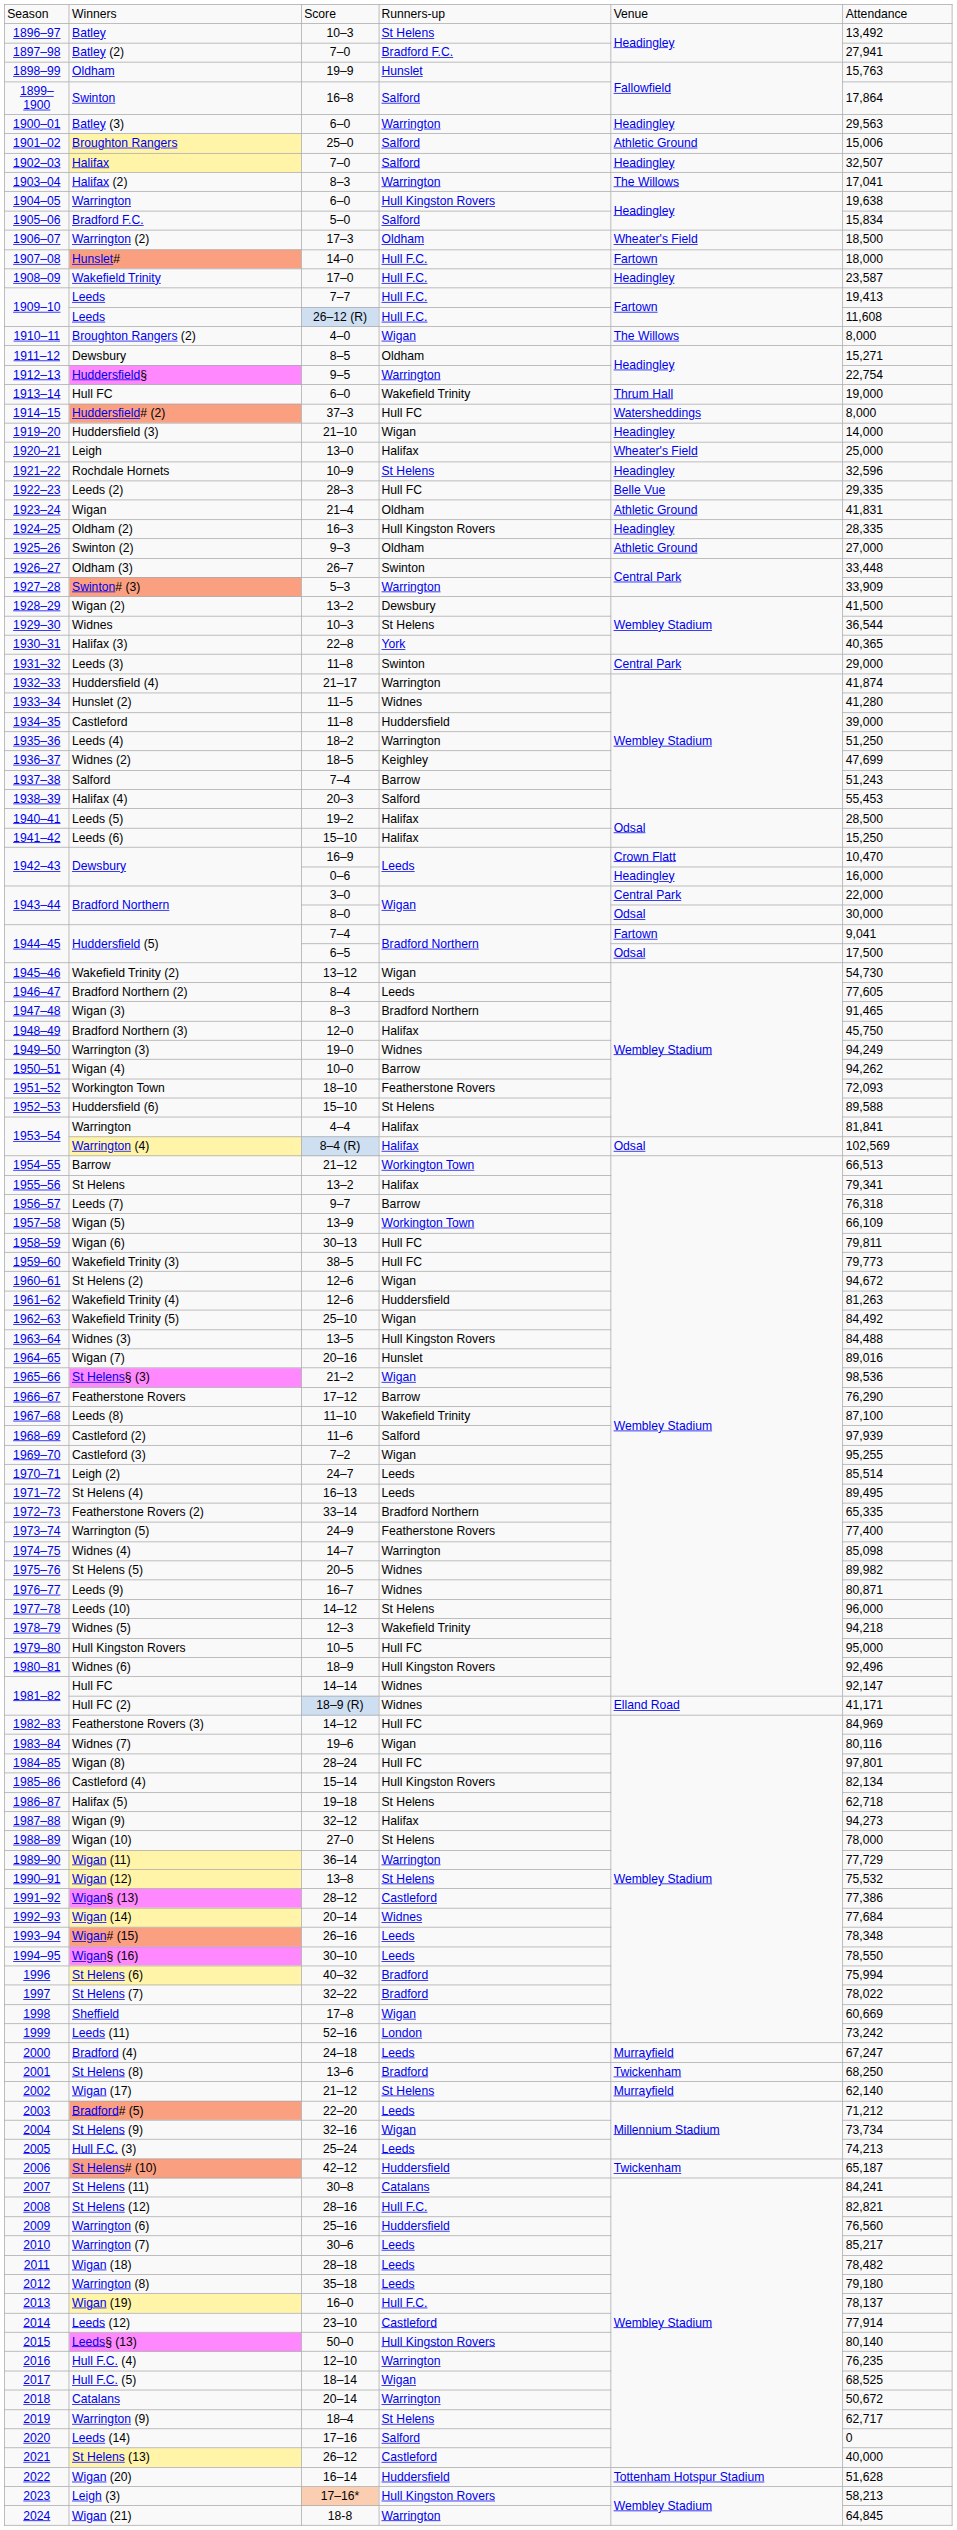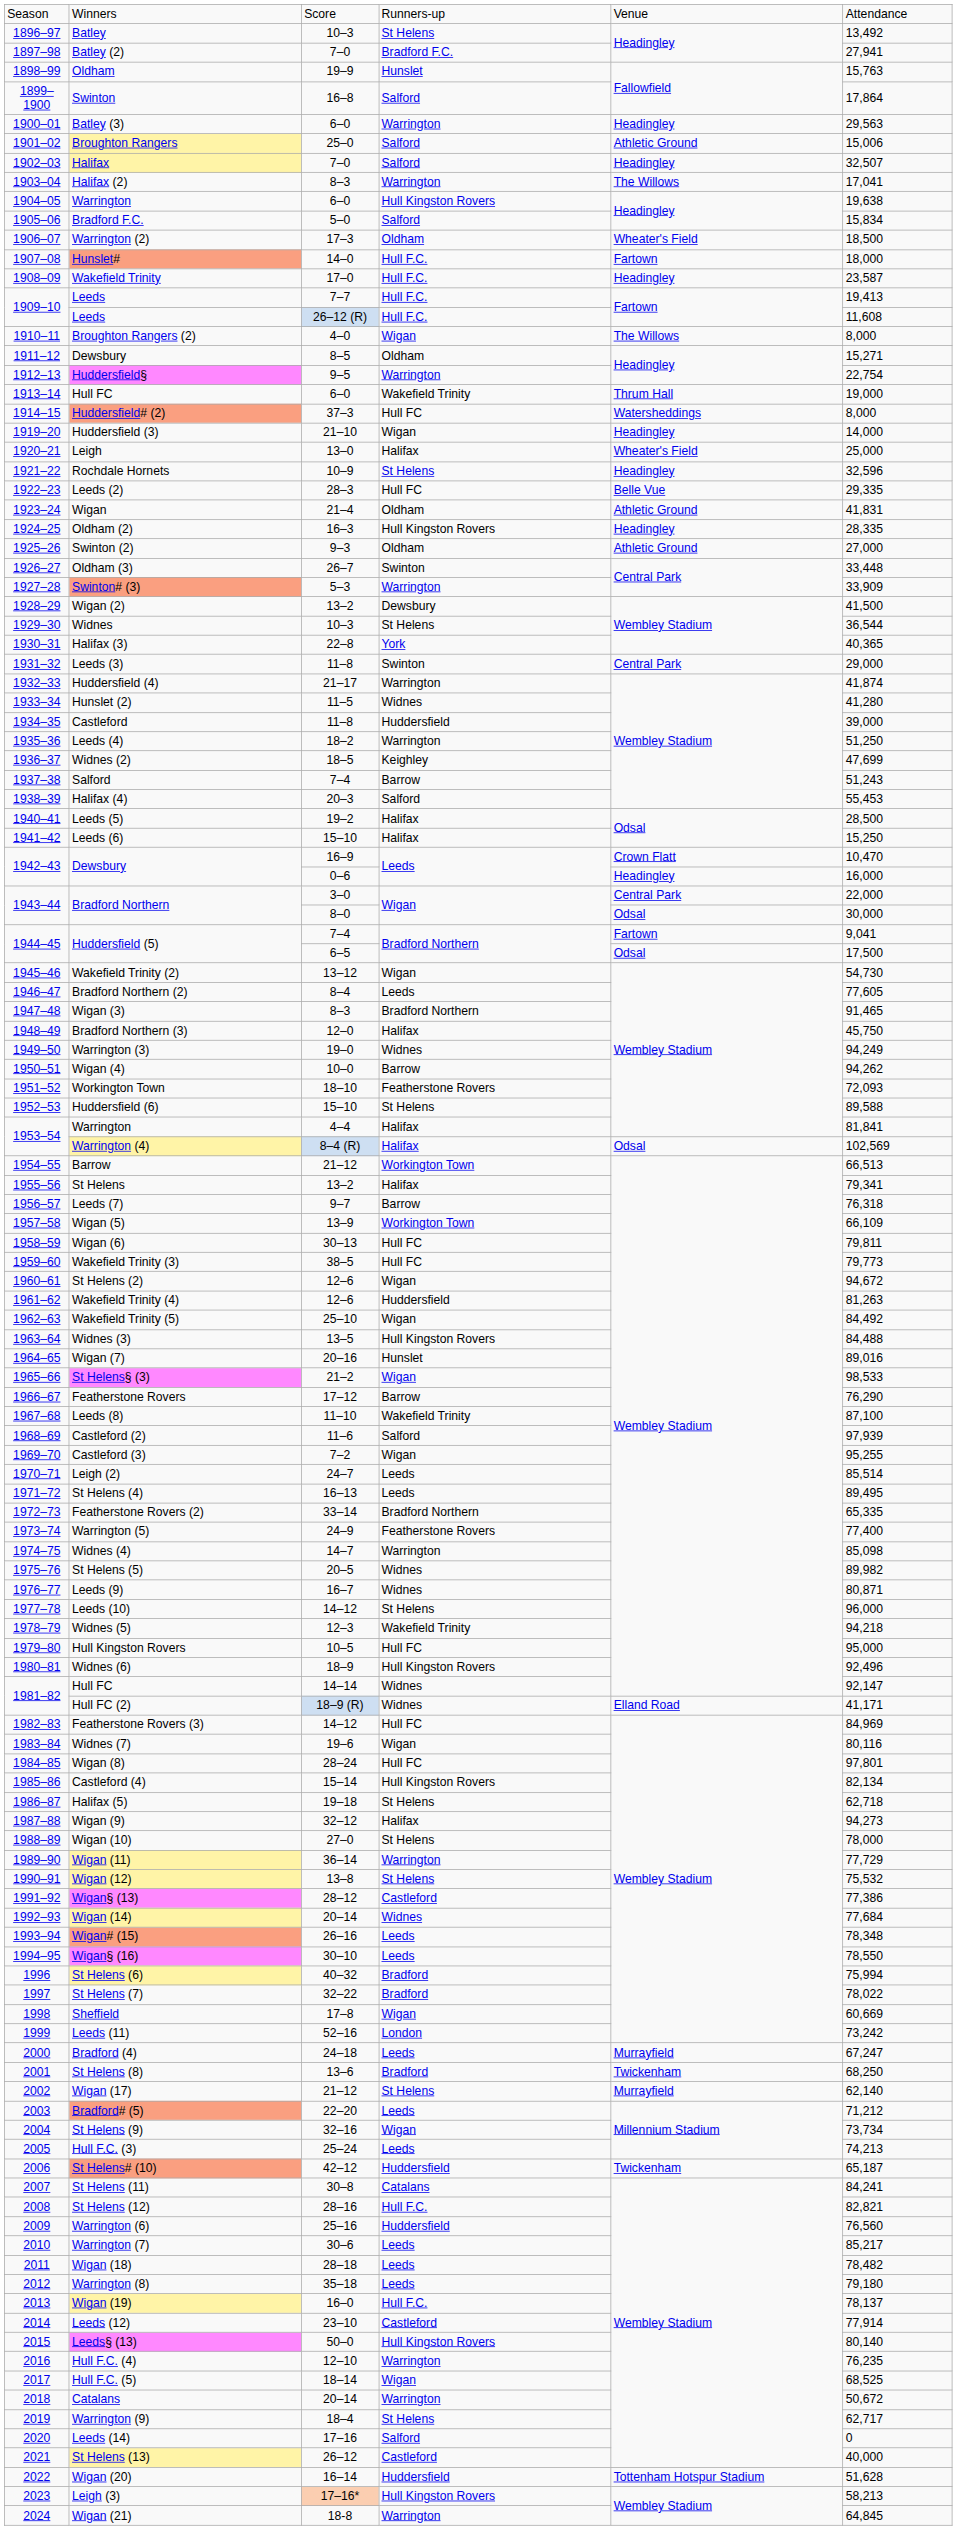St Helens§ (3) | column 6: 98,536 -> 98,533
